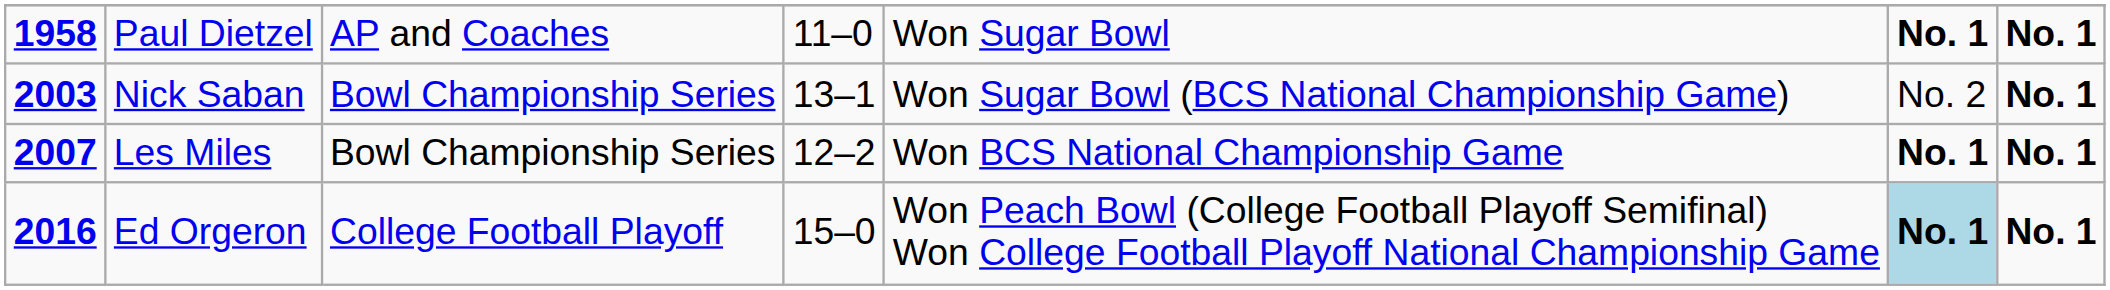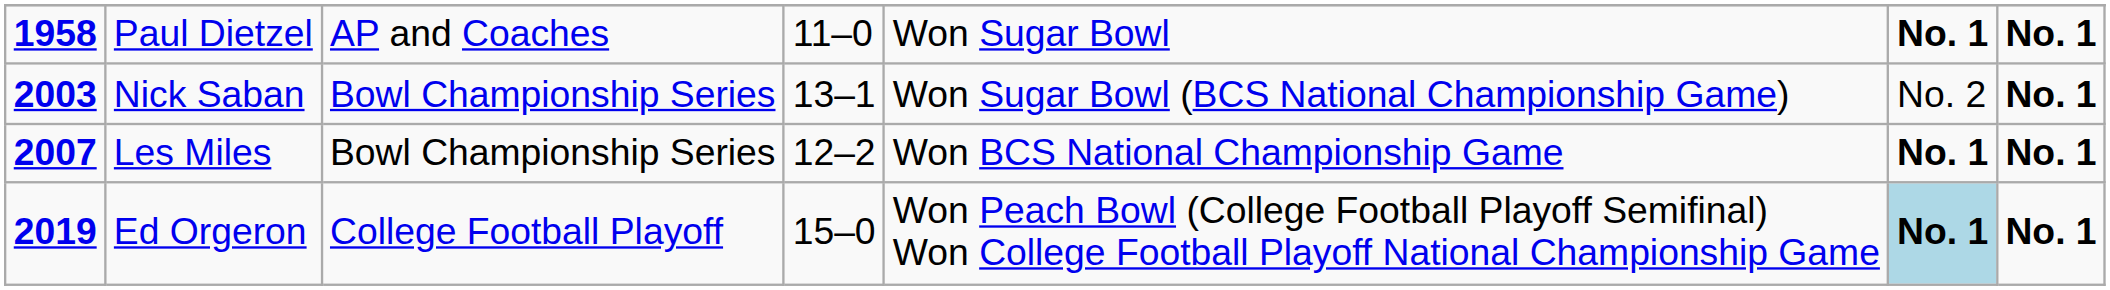Ed Orgeron | column 1: 2016 -> 2019
